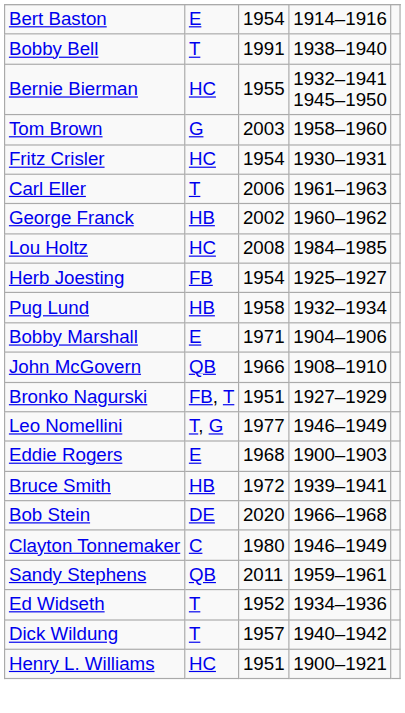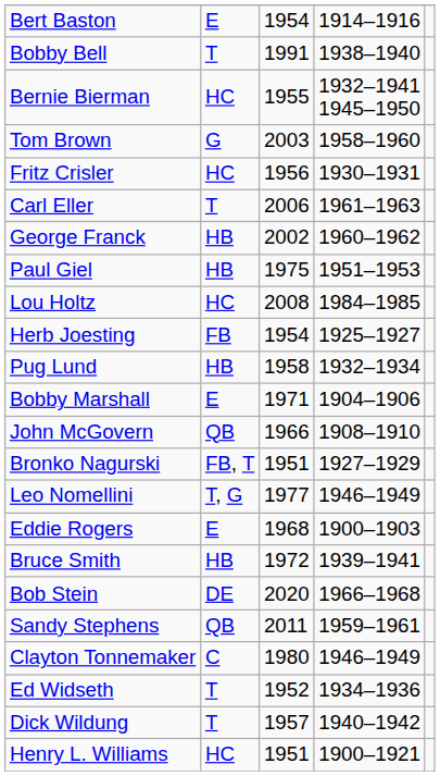Fritz Crisler | column 3: 1954 -> 1956
+ row: Paul Giel | HB | 1975 | 1951–1953
rows swapped: Sandy Stephens <-> Clayton Tonnemaker
